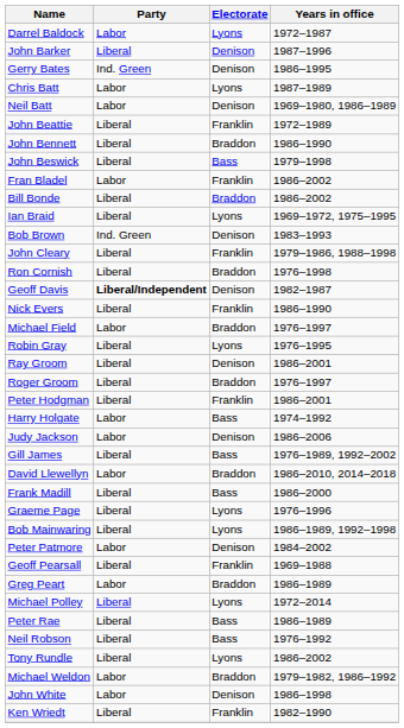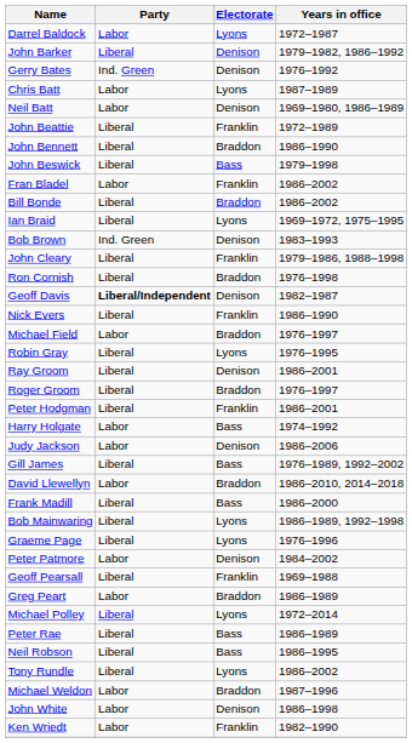John Barker | Years in office: 1987–1996 -> 1979–1982, 1986–1992
Gerry Bates | Years in office: 1986–1995 -> 1976–1992
rows swapped: Bob Mainwaring <-> Graeme Page
Neil Robson | Years in office: 1976–1992 -> 1986–1995
Michael Weldon | Years in office: 1979–1982, 1986–1992 -> 1987–1996
Ken Wriedt | Party: Liberal -> Labor
